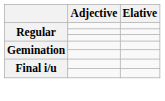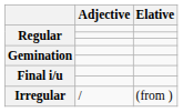+ row: Irregular | / | (from )
